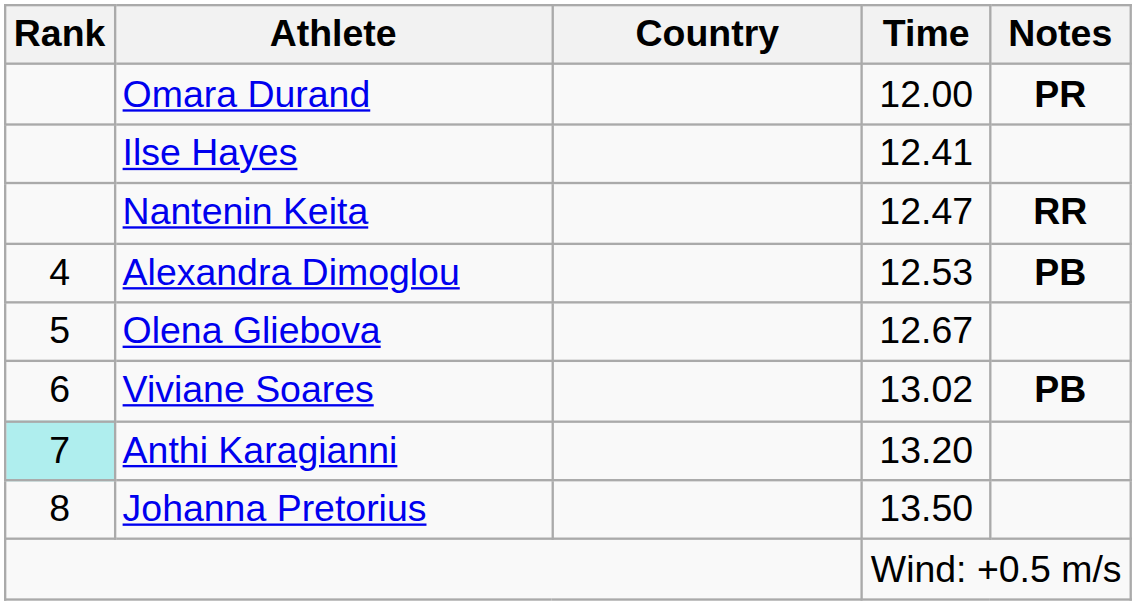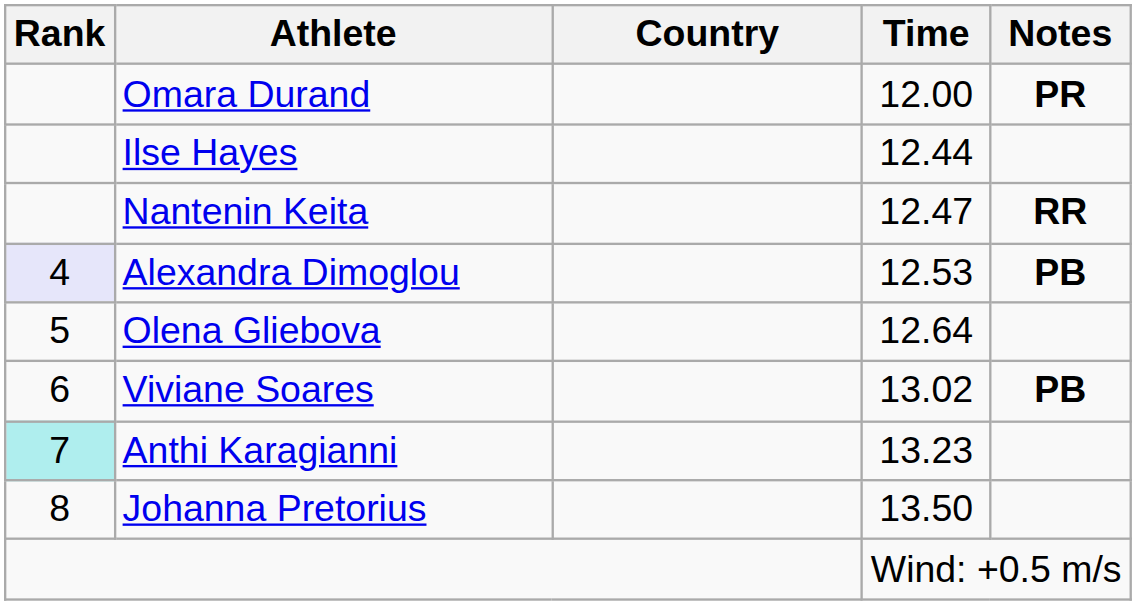Ilse Hayes | Time: 12.41 -> 12.44
Alexandra Dimoglou | Rank: no background -> lavender background
Olena Gliebova | Time: 12.67 -> 12.64
Anthi Karagianni | Time: 13.20 -> 13.23
